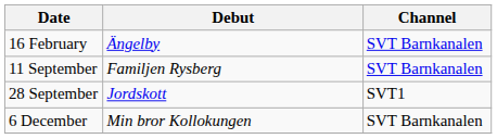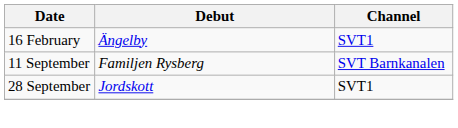16 February | Channel: SVT Barnkanalen -> SVT1
- row: 6 December | Min bror Kollokungen | SVT Barnkanalen
